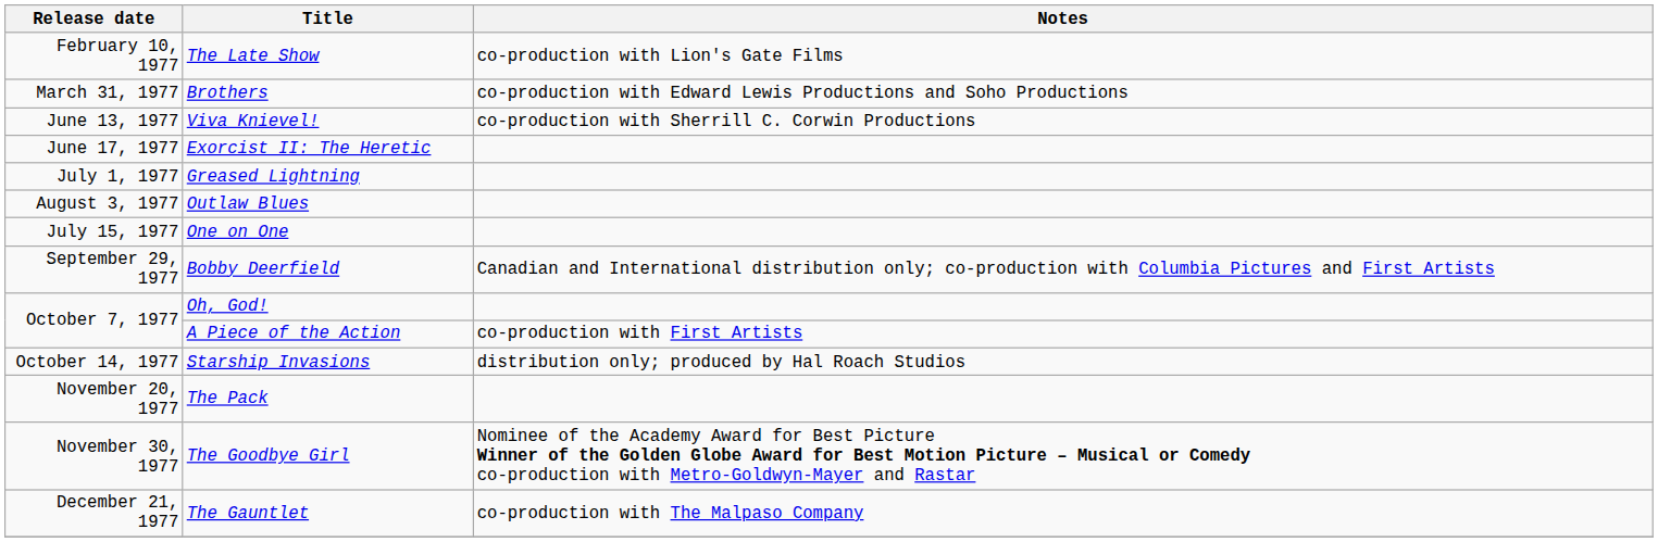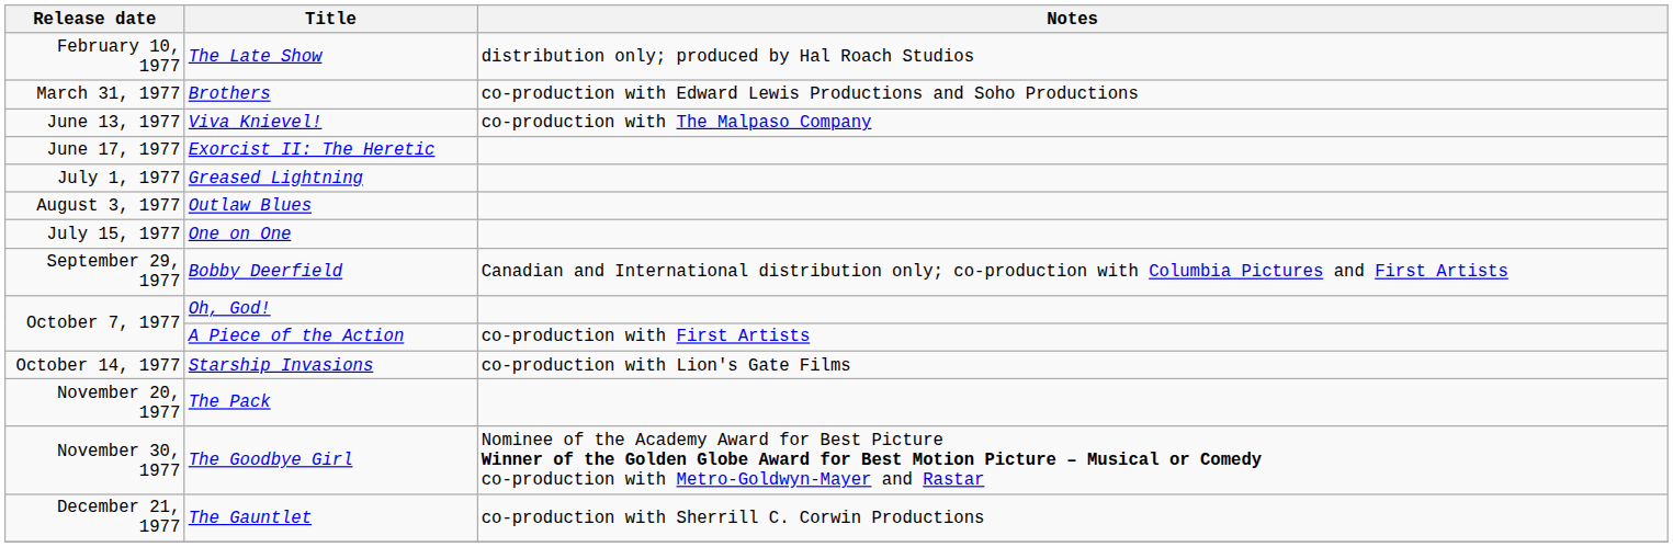The Late Show | Notes: co-production with Lion's Gate Films -> distribution only; produced by Hal Roach Studios
Viva Knievel! | Notes: co-production with Sherrill C. Corwin Productions -> co-production with The Malpaso Company
Starship Invasions | Notes: distribution only; produced by Hal Roach Studios -> co-production with Lion's Gate Films
The Gauntlet | Notes: co-production with The Malpaso Company -> co-production with Sherrill C. Corwin Productions
